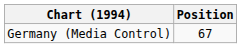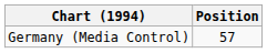Germany (Media Control) | Position: 67 -> 57
